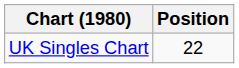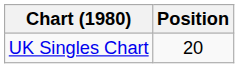UK Singles Chart | Position: 22 -> 20
